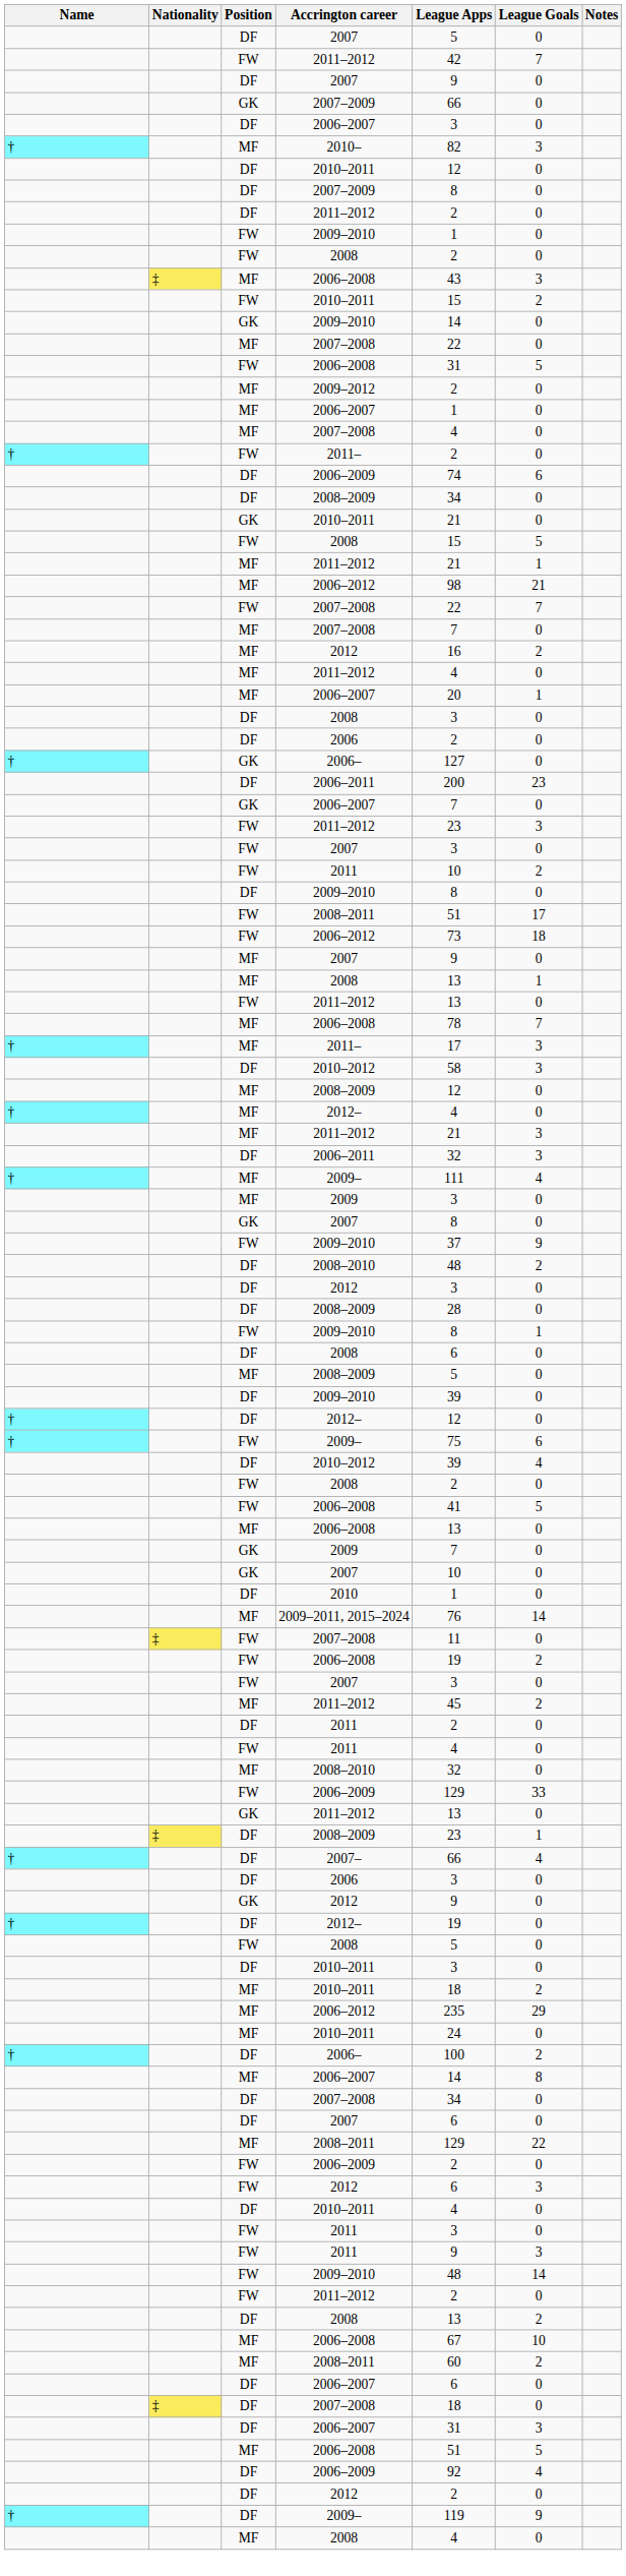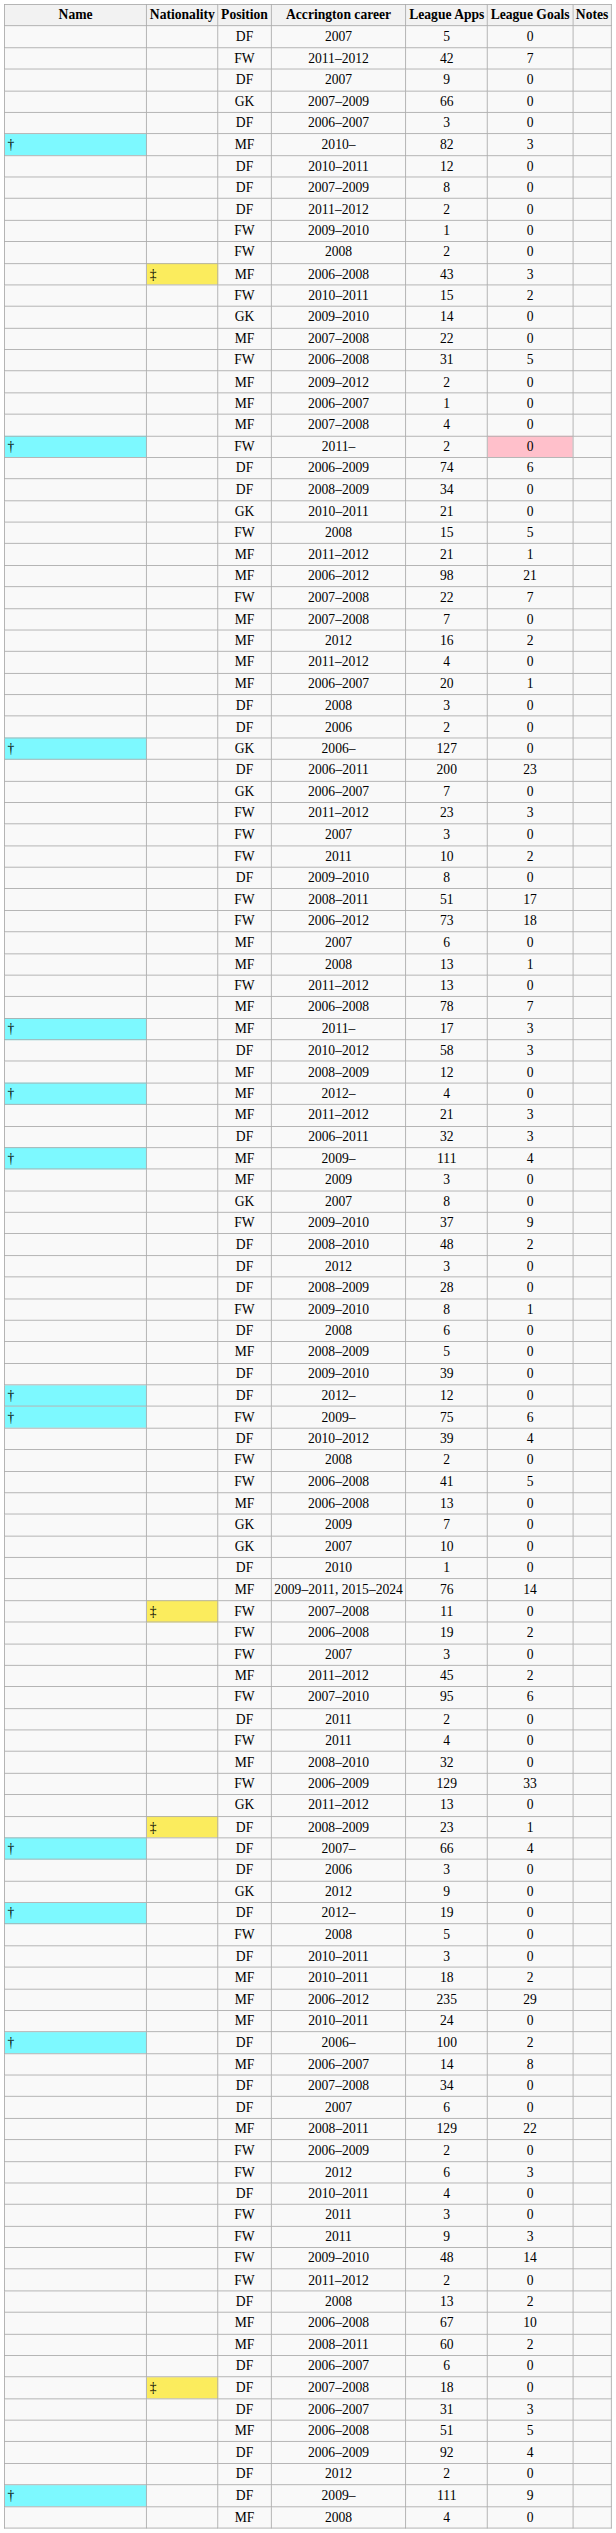FW / 2011– | League Goals: no background -> pink background
MF / 2007 | League Apps: 9 -> 6
+ row: FW | 2007–2010 | 95 | 6
DF / 2009– | League Apps: 119 -> 111
